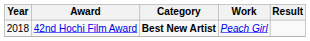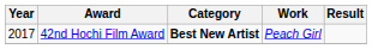42nd Hochi Film Award | Year: 2018 -> 2017
